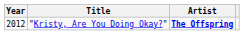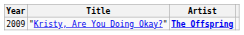"Kristy, Are You Doing Okay?" | Year: 2012 -> 2009
